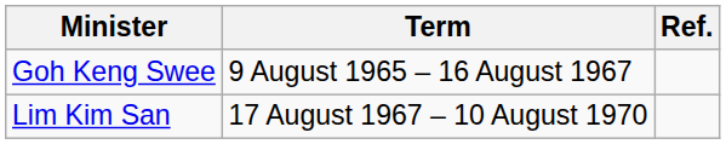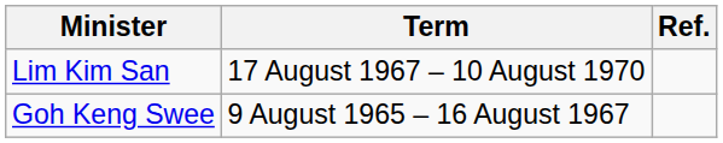rows swapped: Goh Keng Swee <-> Lim Kim San
